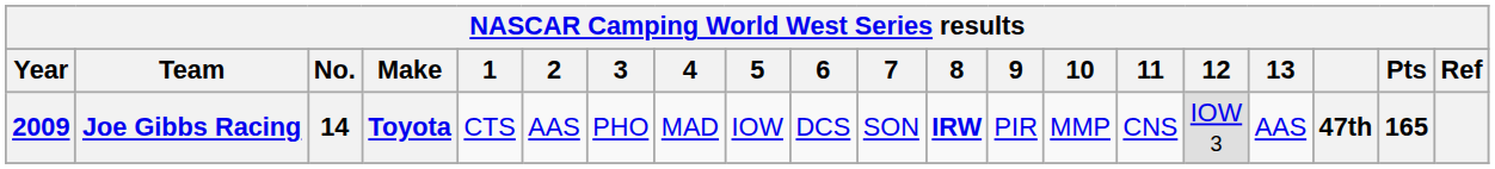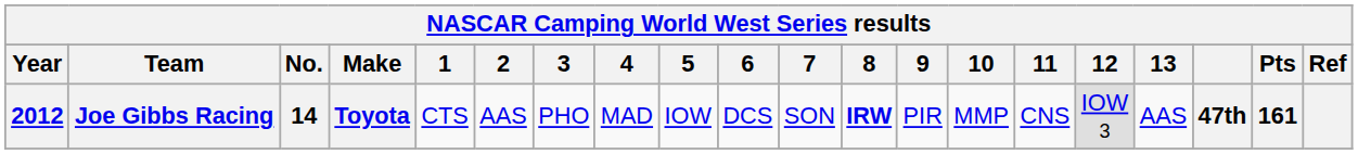Joe Gibbs Racing | Year: 2009 -> 2012
Joe Gibbs Racing | Pts: 165 -> 161
